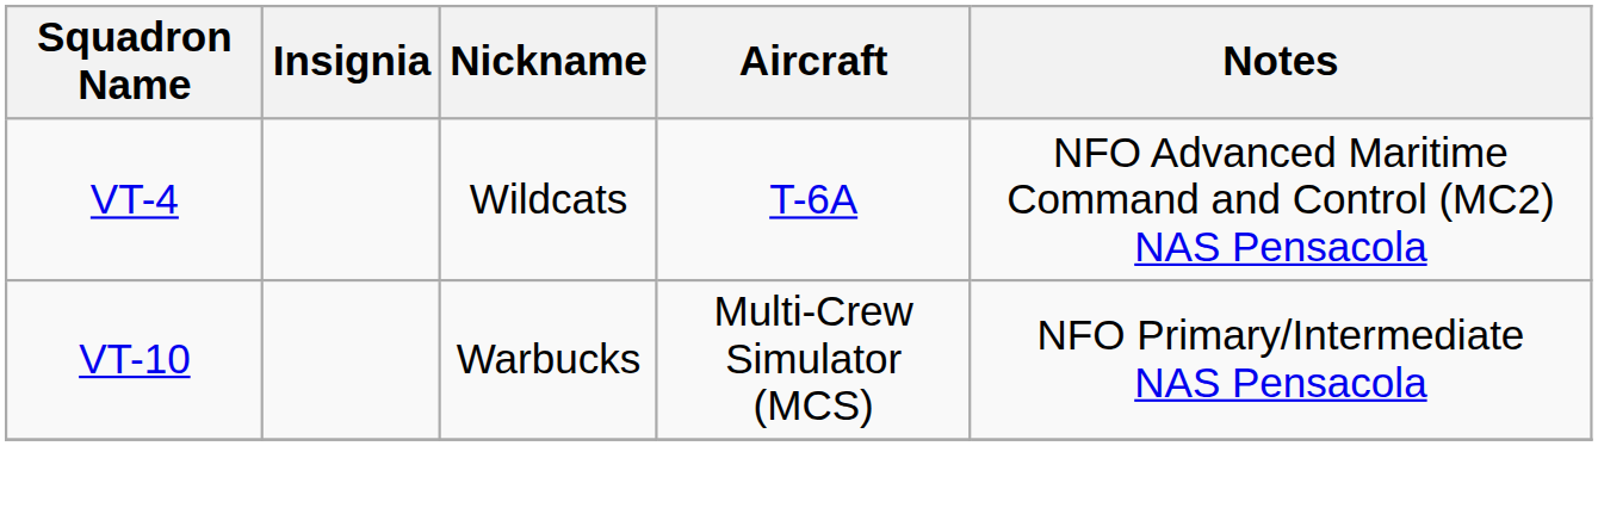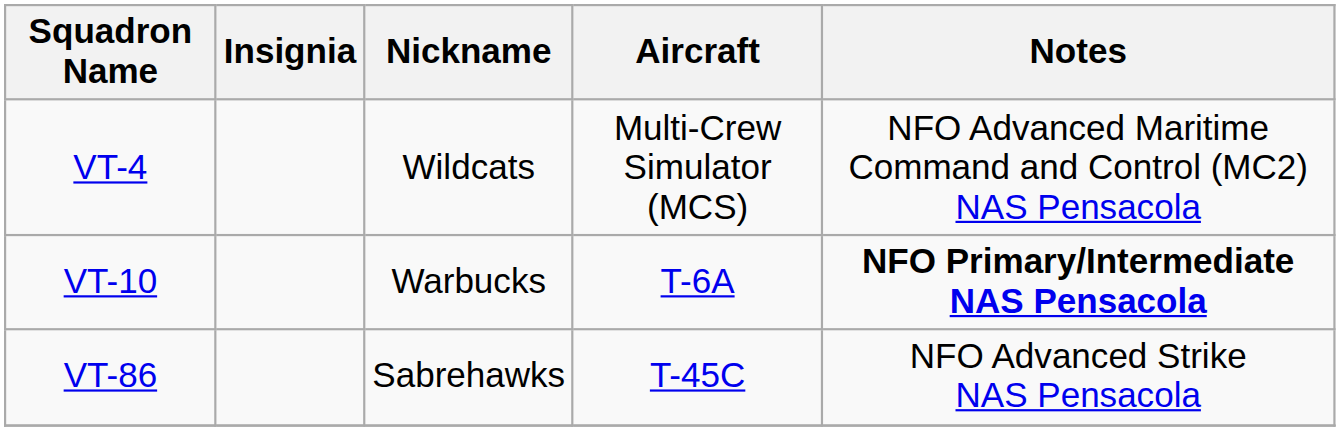VT-4 | Aircraft: T-6A -> Multi-Crew Simulator (MCS)
VT-10 | Aircraft: Multi-Crew Simulator (MCS) -> T-6A
VT-10 | Notes: normal -> bold
+ row: VT-86 | Sabrehawks | T-45C | NFO Advanced Strike NAS Pensacola
